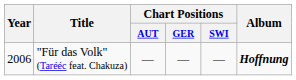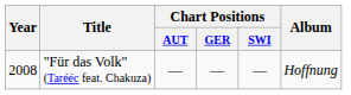"Für das Volk" (Tarééc feat. Chakuza) | Year: 2006 -> 2008
"Für das Volk" (Tarééc feat. Chakuza) | Album: bold -> normal
